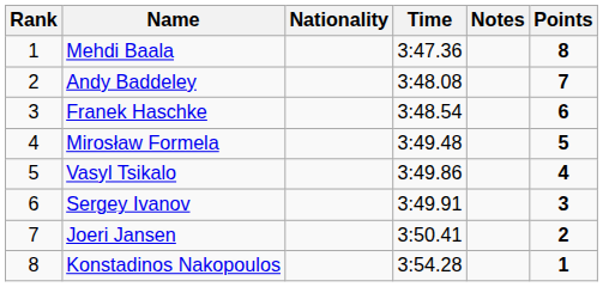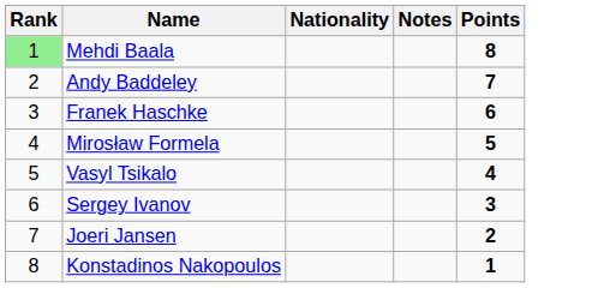- column: Time | 3:47.36 | 3:48.08 | 3:48.54 | 3:49.48 | 3:49.86 | 3:49.91 | 3:50.41 | 3:54.28
Mehdi Baala | Rank: no background -> lightgreen background
